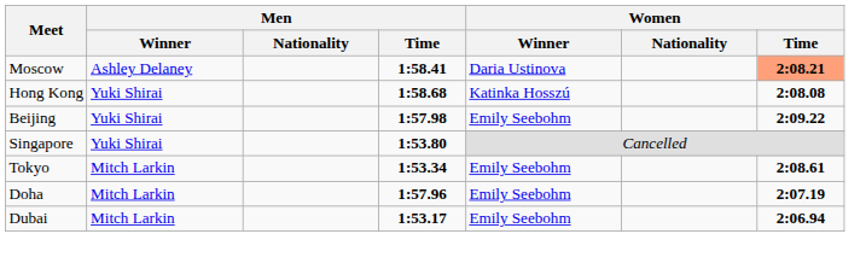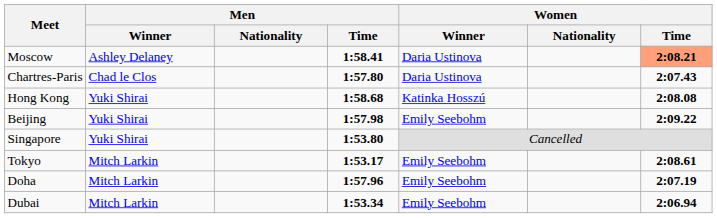+ row: Chartres-Paris | Chad le Clos | 1:57.80 | Daria Ustinova | 2:07.43
Tokyo | Men / Time: 1:53.34 -> 1:53.17
Dubai | Men / Time: 1:53.17 -> 1:53.34
